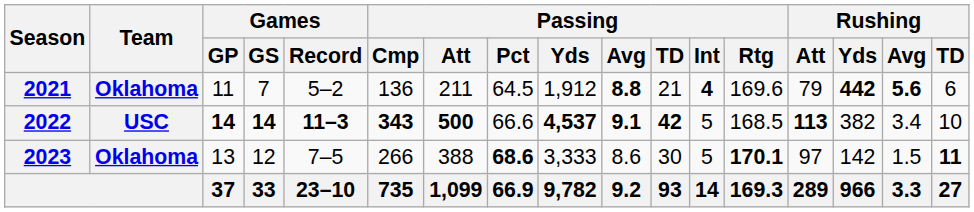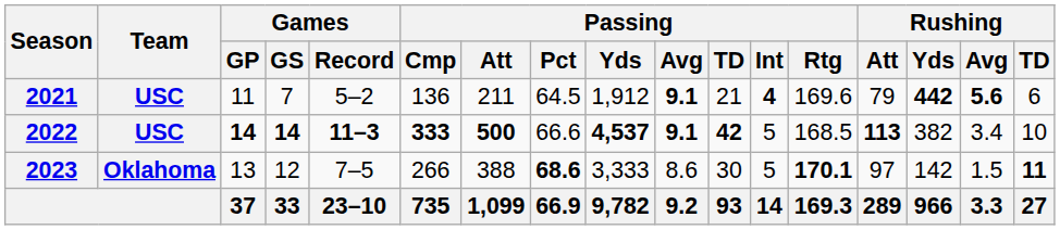2021 | Team: Oklahoma -> USC
2021 | Passing / Avg: 8.8 -> 9.1
2022 | Passing / Cmp: 343 -> 333
